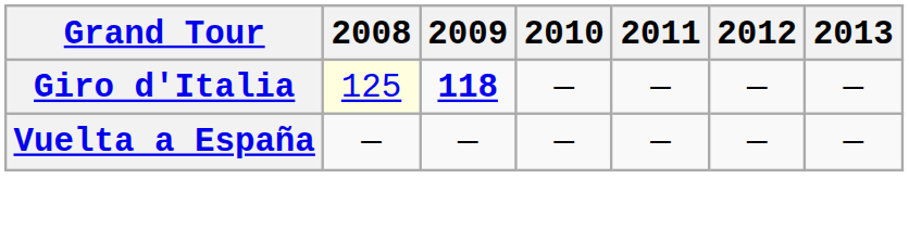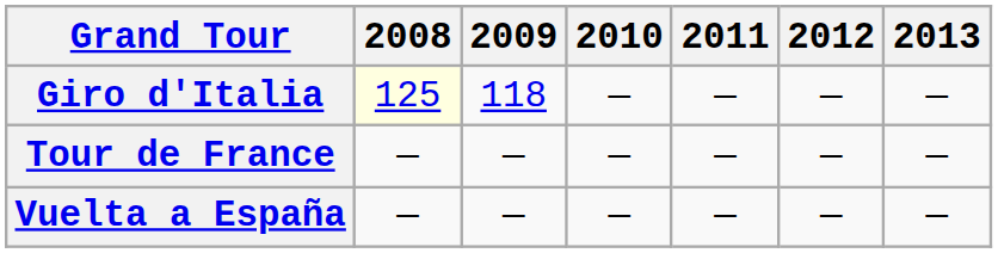Giro d'Italia | 2009: bold -> normal
+ row: Tour de France | — | — | — | — | — | —
